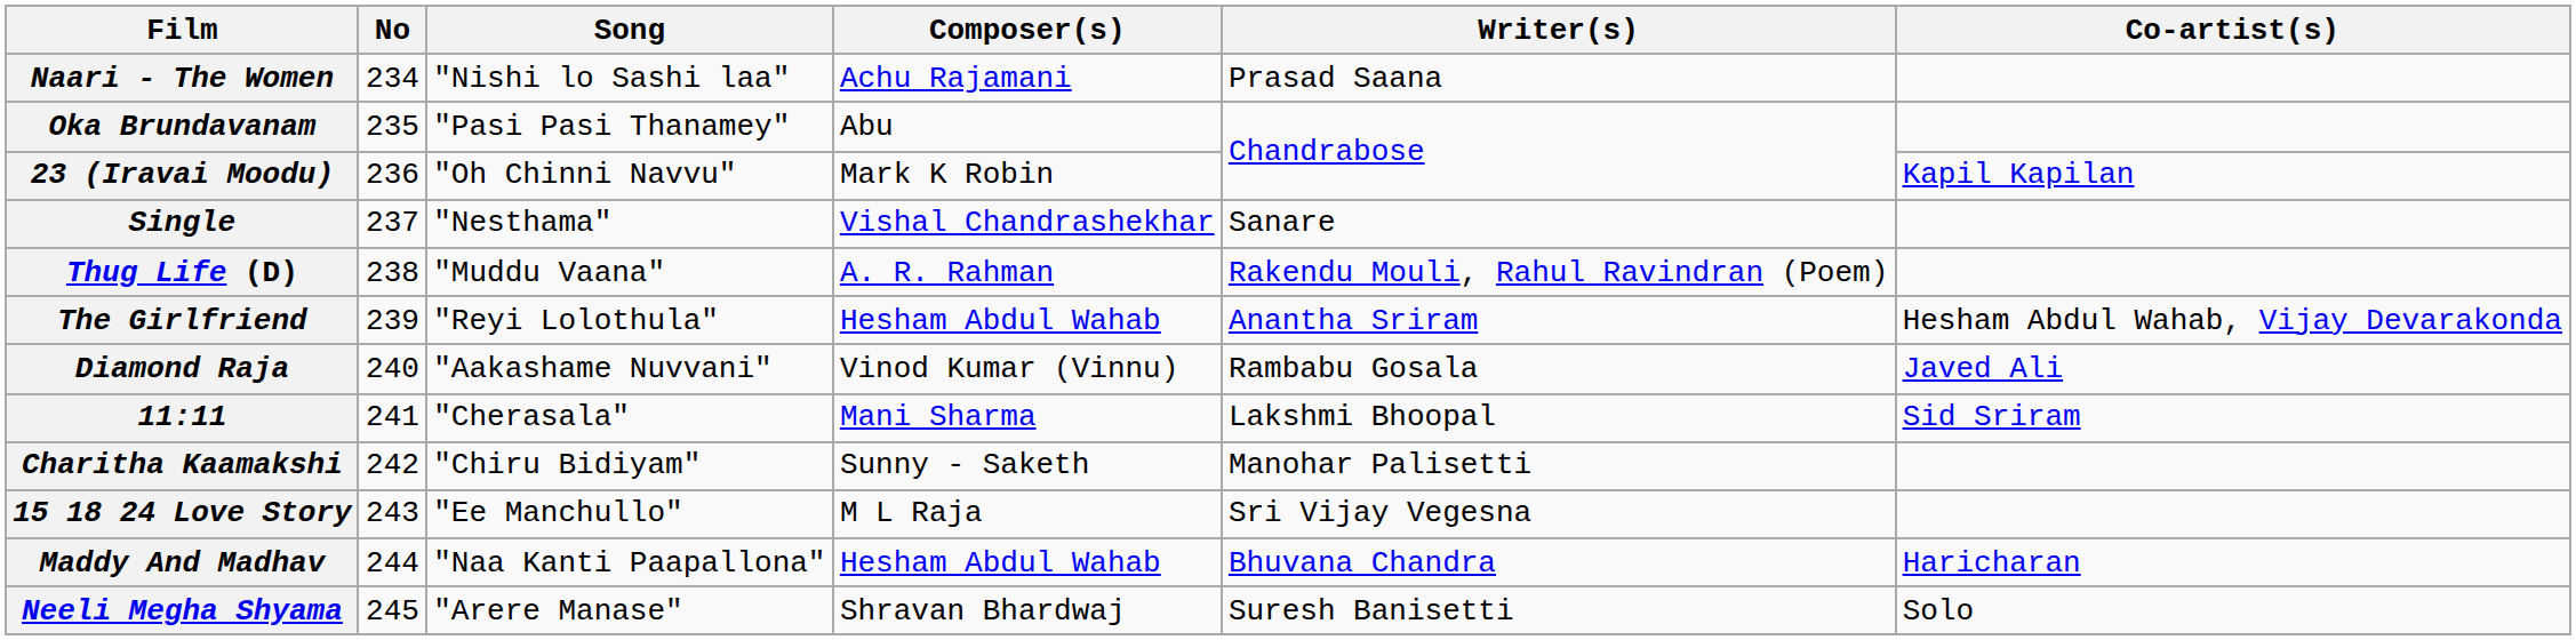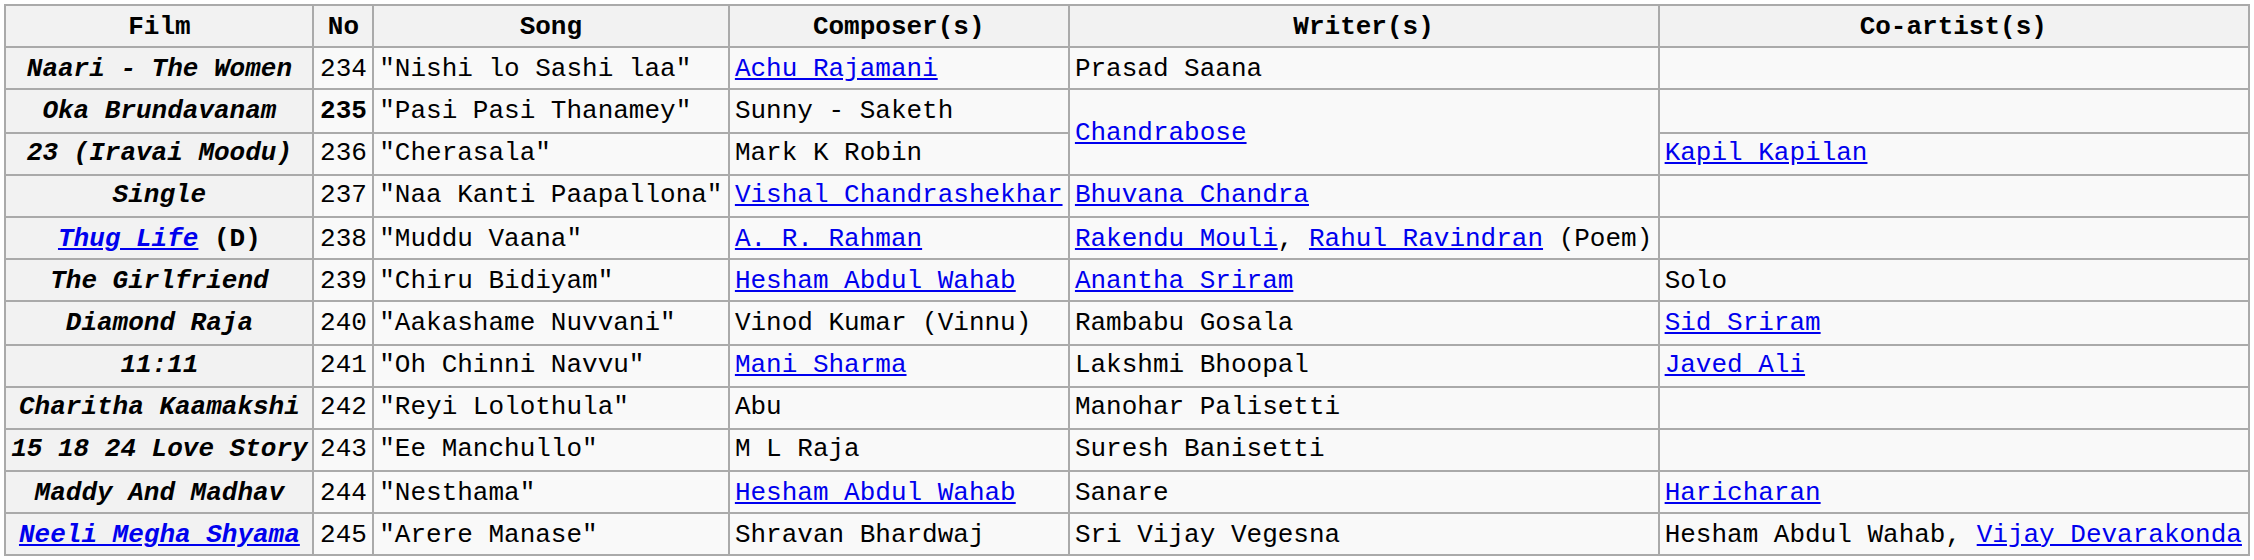Oka Brundavanam | No: normal -> bold
Oka Brundavanam | Composer(s): Abu -> Sunny - Saketh
23 (Iravai Moodu) | Song: "Oh Chinni Navvu" -> "Cherasala"
Single | Song: "Nesthama" -> "Naa Kanti Paapallona"
Single | Writer(s): Sanare -> Bhuvana Chandra
The Girlfriend | Song: "Reyi Lolothula" -> "Chiru Bidiyam"
The Girlfriend | Co-artist(s): Hesham Abdul Wahab, Vijay Devarakonda -> Solo
Diamond Raja | Co-artist(s): Javed Ali -> Sid Sriram
11:11 | Song: "Cherasala" -> "Oh Chinni Navvu"
11:11 | Co-artist(s): Sid Sriram -> Javed Ali
Charitha Kaamakshi | Song: "Chiru Bidiyam" -> "Reyi Lolothula"
Charitha Kaamakshi | Composer(s): Sunny - Saketh -> Abu
15 18 24 Love Story | Writer(s): Sri Vijay Vegesna -> Suresh Banisetti
Maddy And Madhav | Song: "Naa Kanti Paapallona" -> "Nesthama"
Maddy And Madhav | Writer(s): Bhuvana Chandra -> Sanare
Neeli Megha Shyama | Writer(s): Suresh Banisetti -> Sri Vijay Vegesna
Neeli Megha Shyama | Co-artist(s): Solo -> Hesham Abdul Wahab, Vijay Devarakonda
